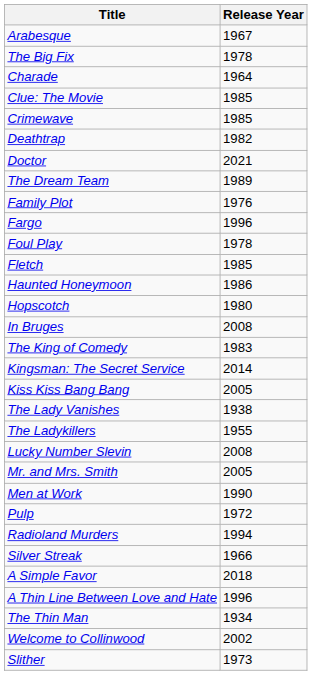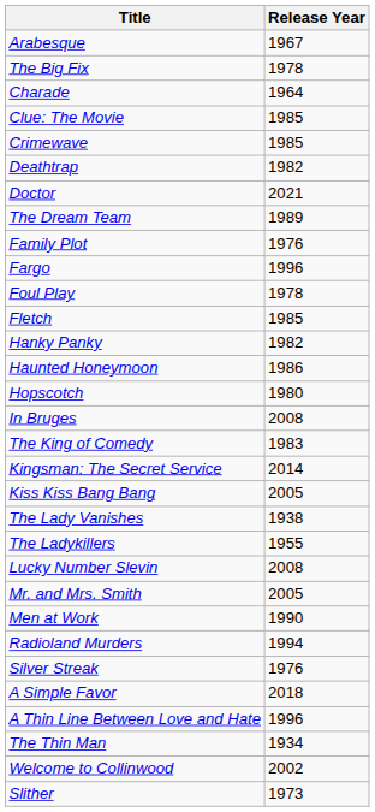+ row: Hanky Panky | 1982
- row: Pulp | 1972
Silver Streak | Release Year: 1966 -> 1976
